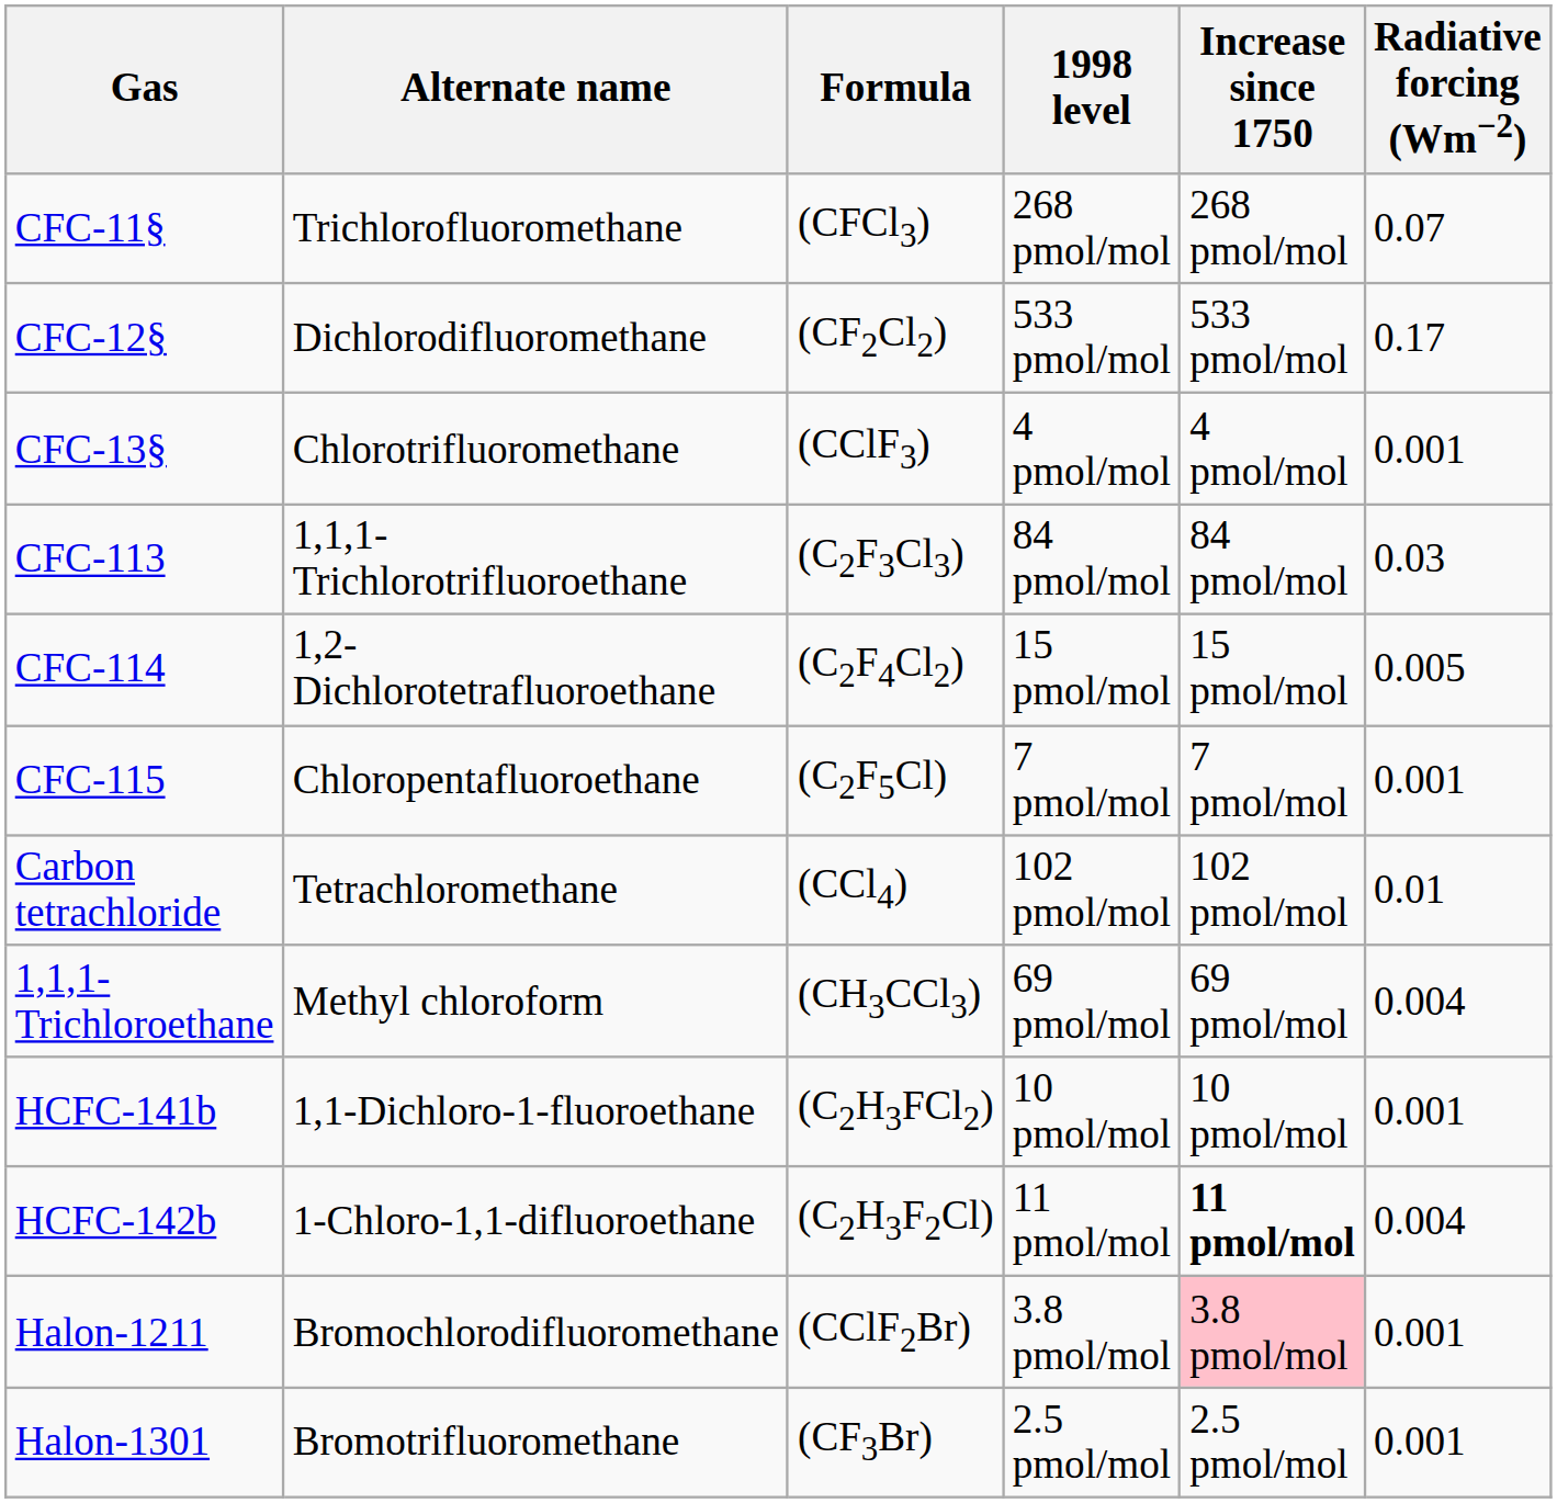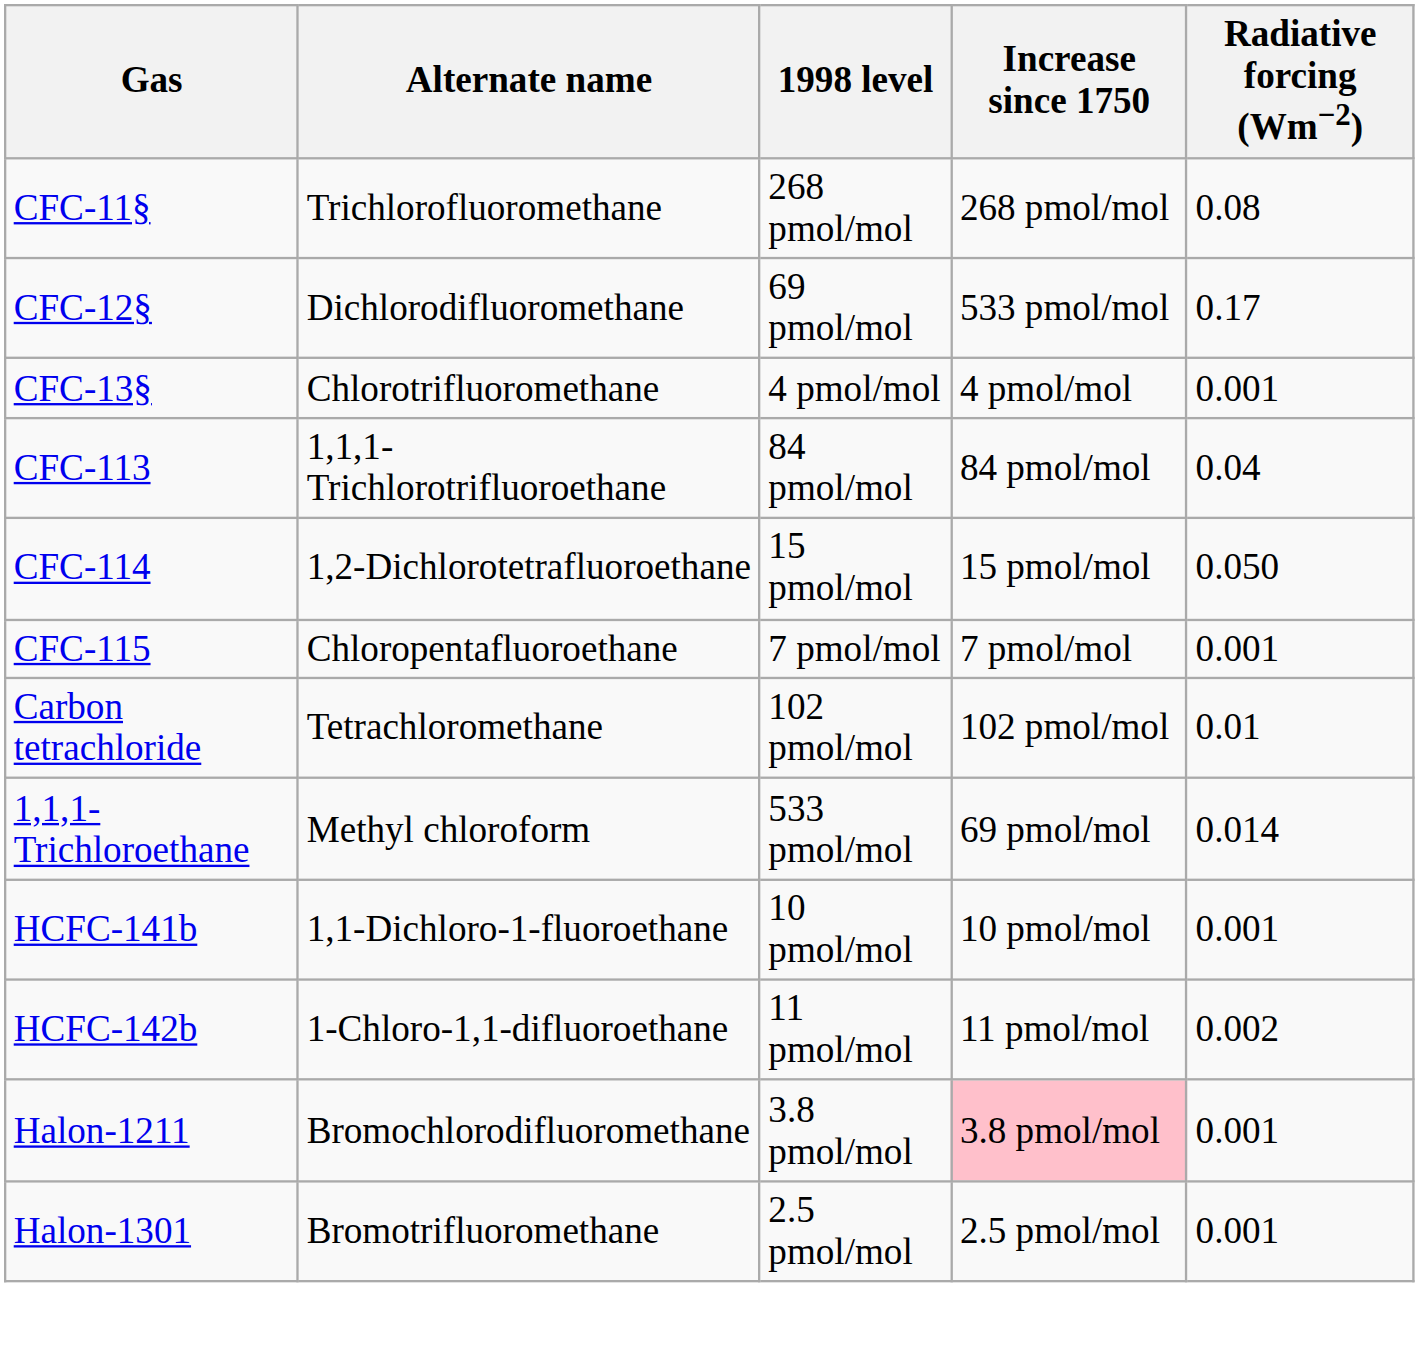- column: Formula | (CFCl3) | (CF2Cl2) | (CClF3) | (C2F3Cl3) | (C2F4Cl2) | (C2F5Cl) | (CCl4) | (CH3CCl3) | (C2H3FCl2) | (C2H3F2Cl) | (CClF2Br) | (CF3Br)
CFC-11§ | Radiative forcing (Wm−2): 0.07 -> 0.08
CFC-12§ | 1998 level: 533 pmol/mol -> 69 pmol/mol
CFC-113 | Radiative forcing (Wm−2): 0.03 -> 0.04
CFC-114 | Radiative forcing (Wm−2): 0.005 -> 0.050
1,1,1-Trichloroethane | 1998 level: 69 pmol/mol -> 533 pmol/mol
1,1,1-Trichloroethane | Radiative forcing (Wm−2): 0.004 -> 0.014
HCFC-142b | Increase since 1750: bold -> normal
HCFC-142b | Radiative forcing (Wm−2): 0.004 -> 0.002
